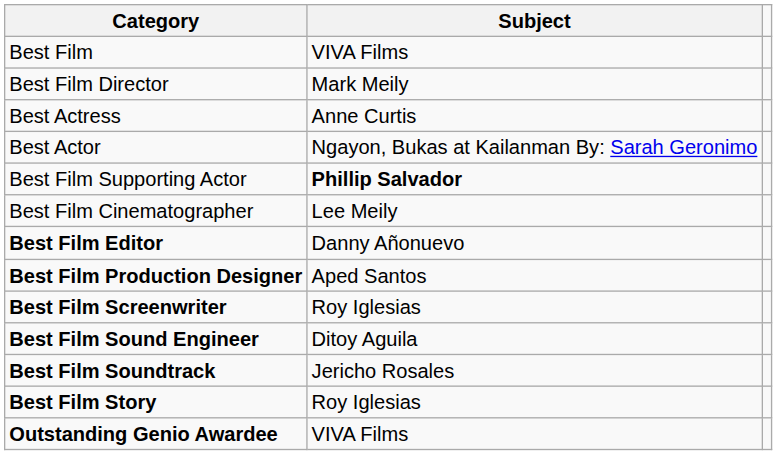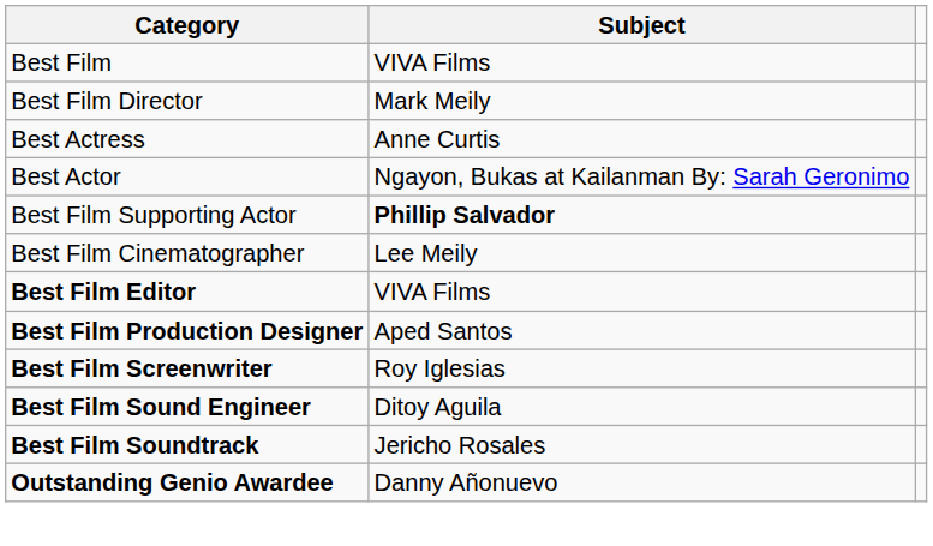Best Film Editor | Subject: Danny Añonuevo -> VIVA Films
- row: Best Film Story | Roy Iglesias
Outstanding Genio Awardee | Subject: VIVA Films -> Danny Añonuevo
